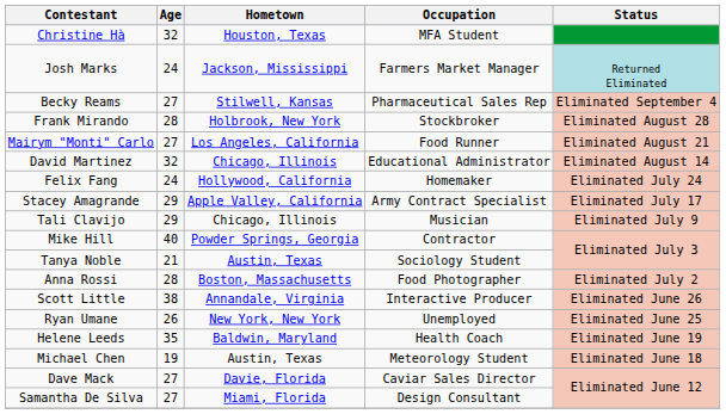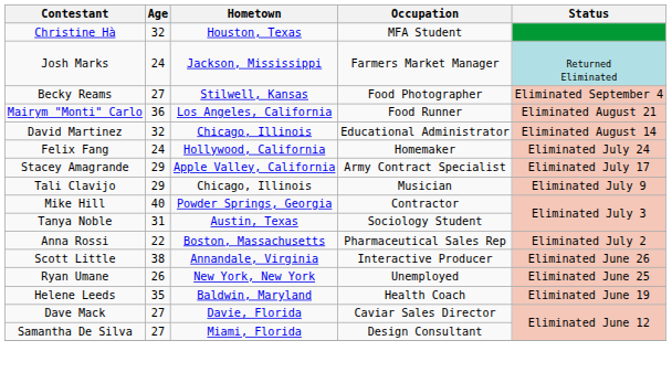Becky Reams | Occupation: Pharmaceutical Sales Rep -> Food Photographer
- row: Frank Mirando | 28 | Holbrook, New York | Stockbroker | Eliminated August 28
Mairym "Monti" Carlo | Age: 27 -> 36
Tanya Noble | Age: 21 -> 31
Anna Rossi | Age: 28 -> 22
Anna Rossi | Occupation: Food Photographer -> Pharmaceutical Sales Rep
- row: Michael Chen | 19 | Austin, Texas | Meteorology Student | Eliminated June 18
